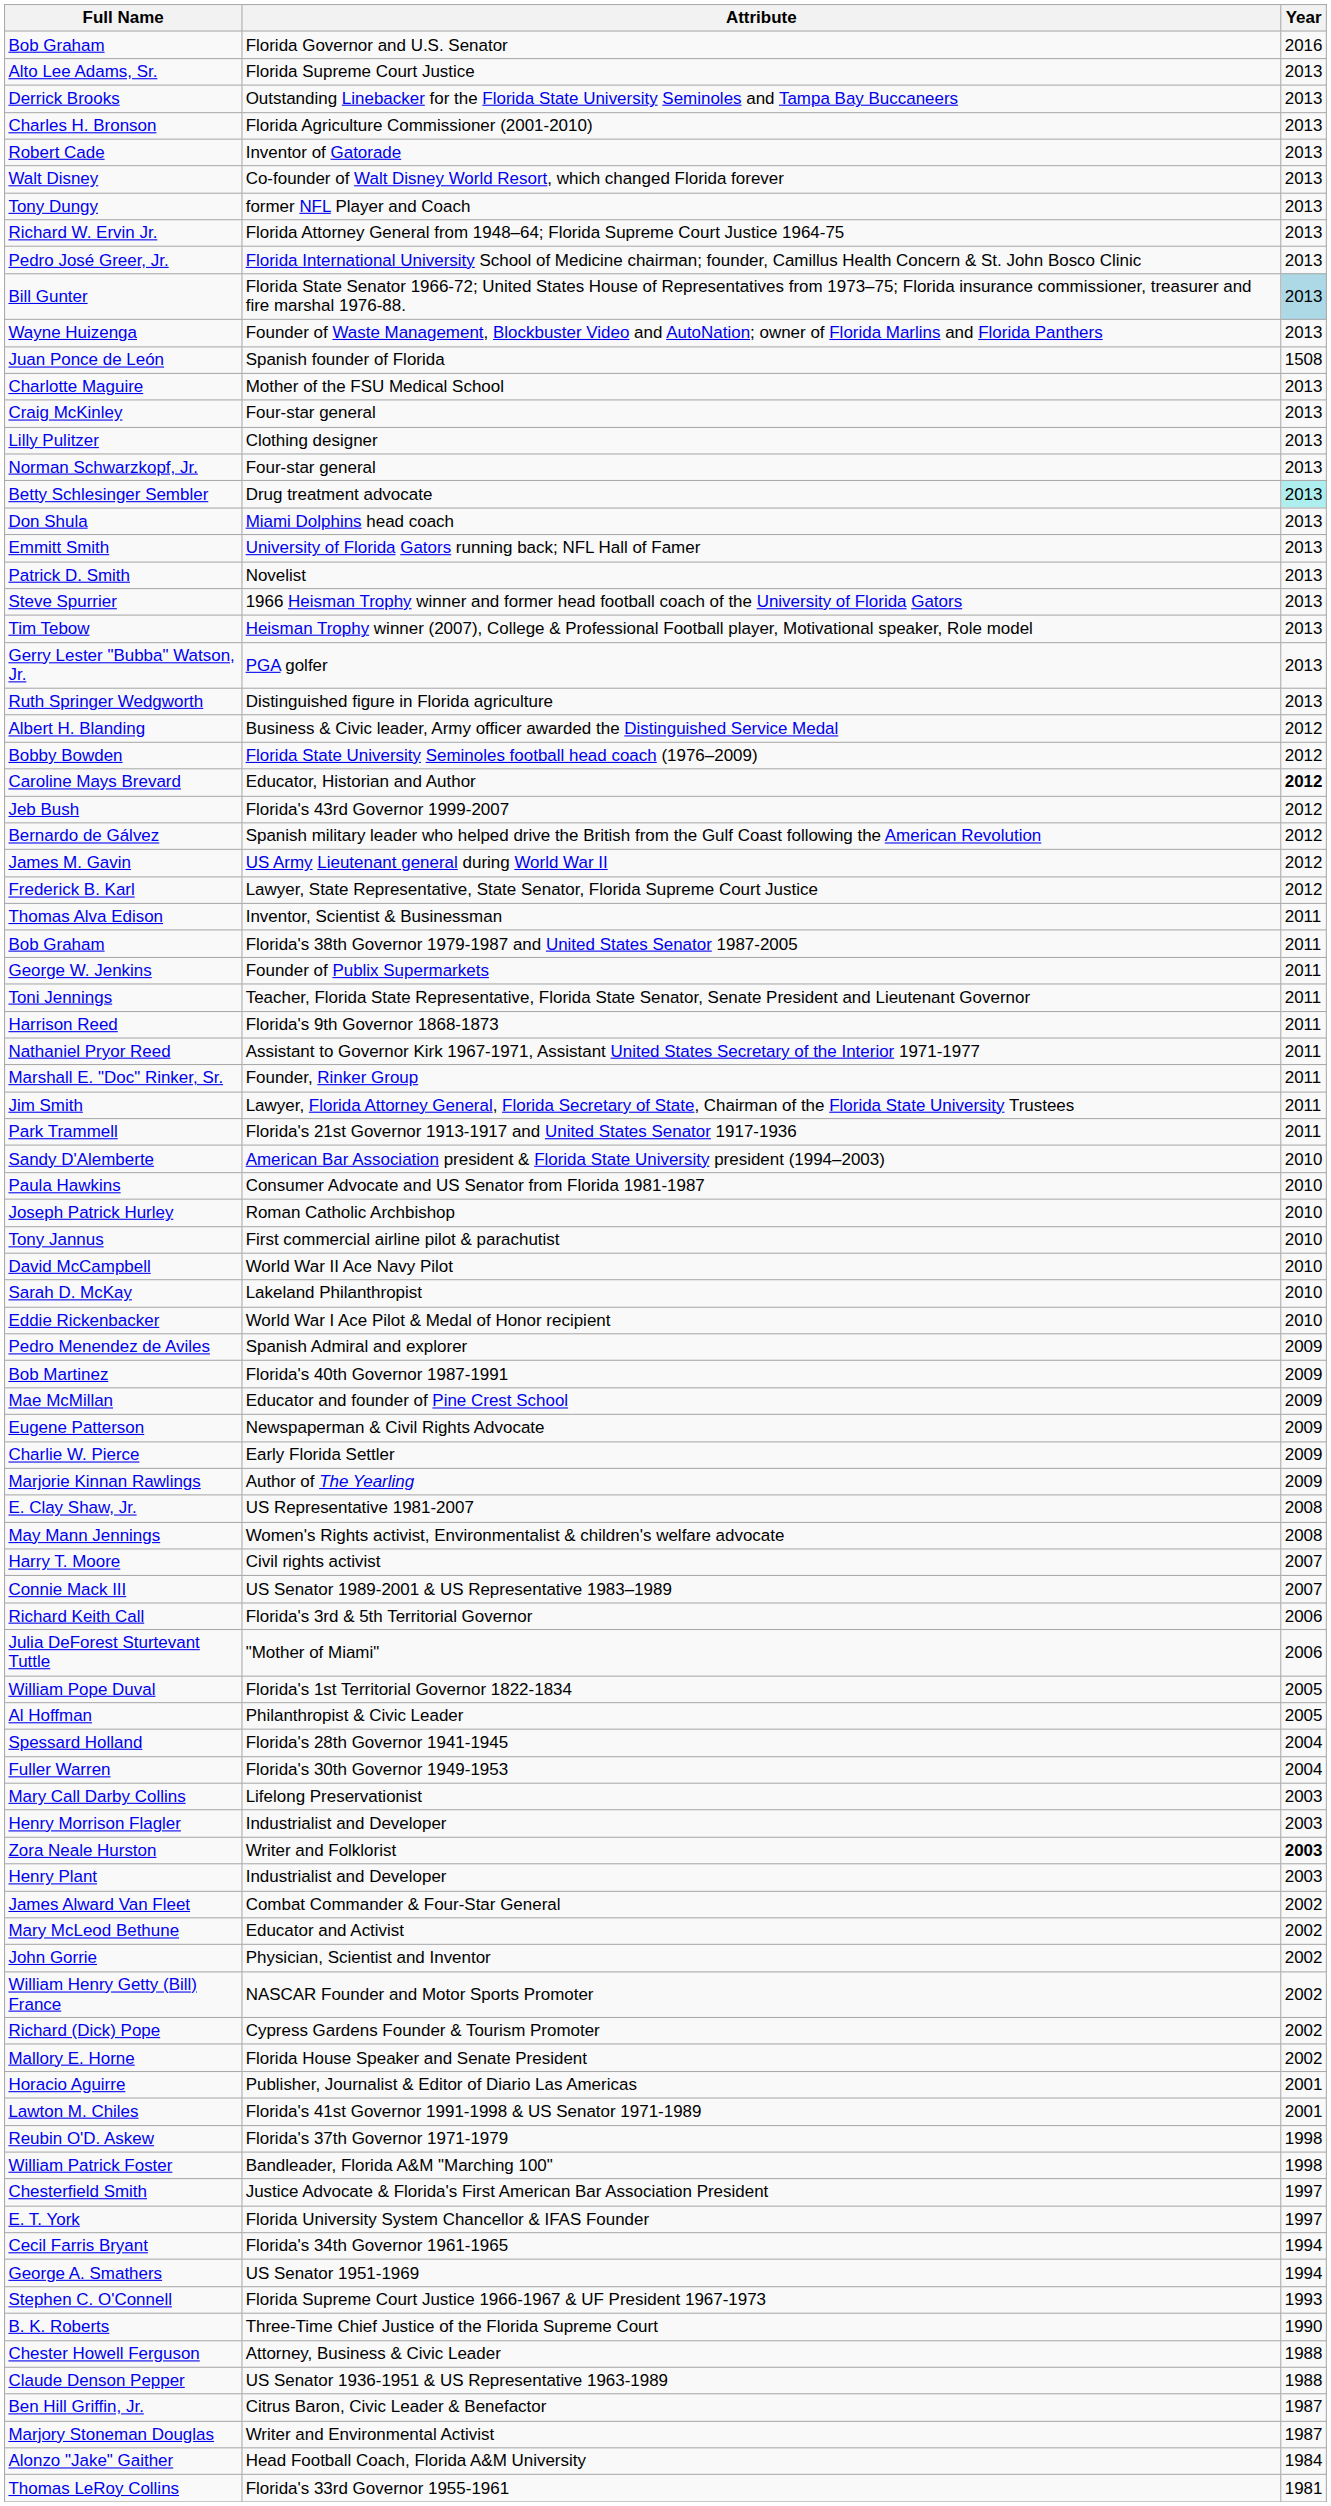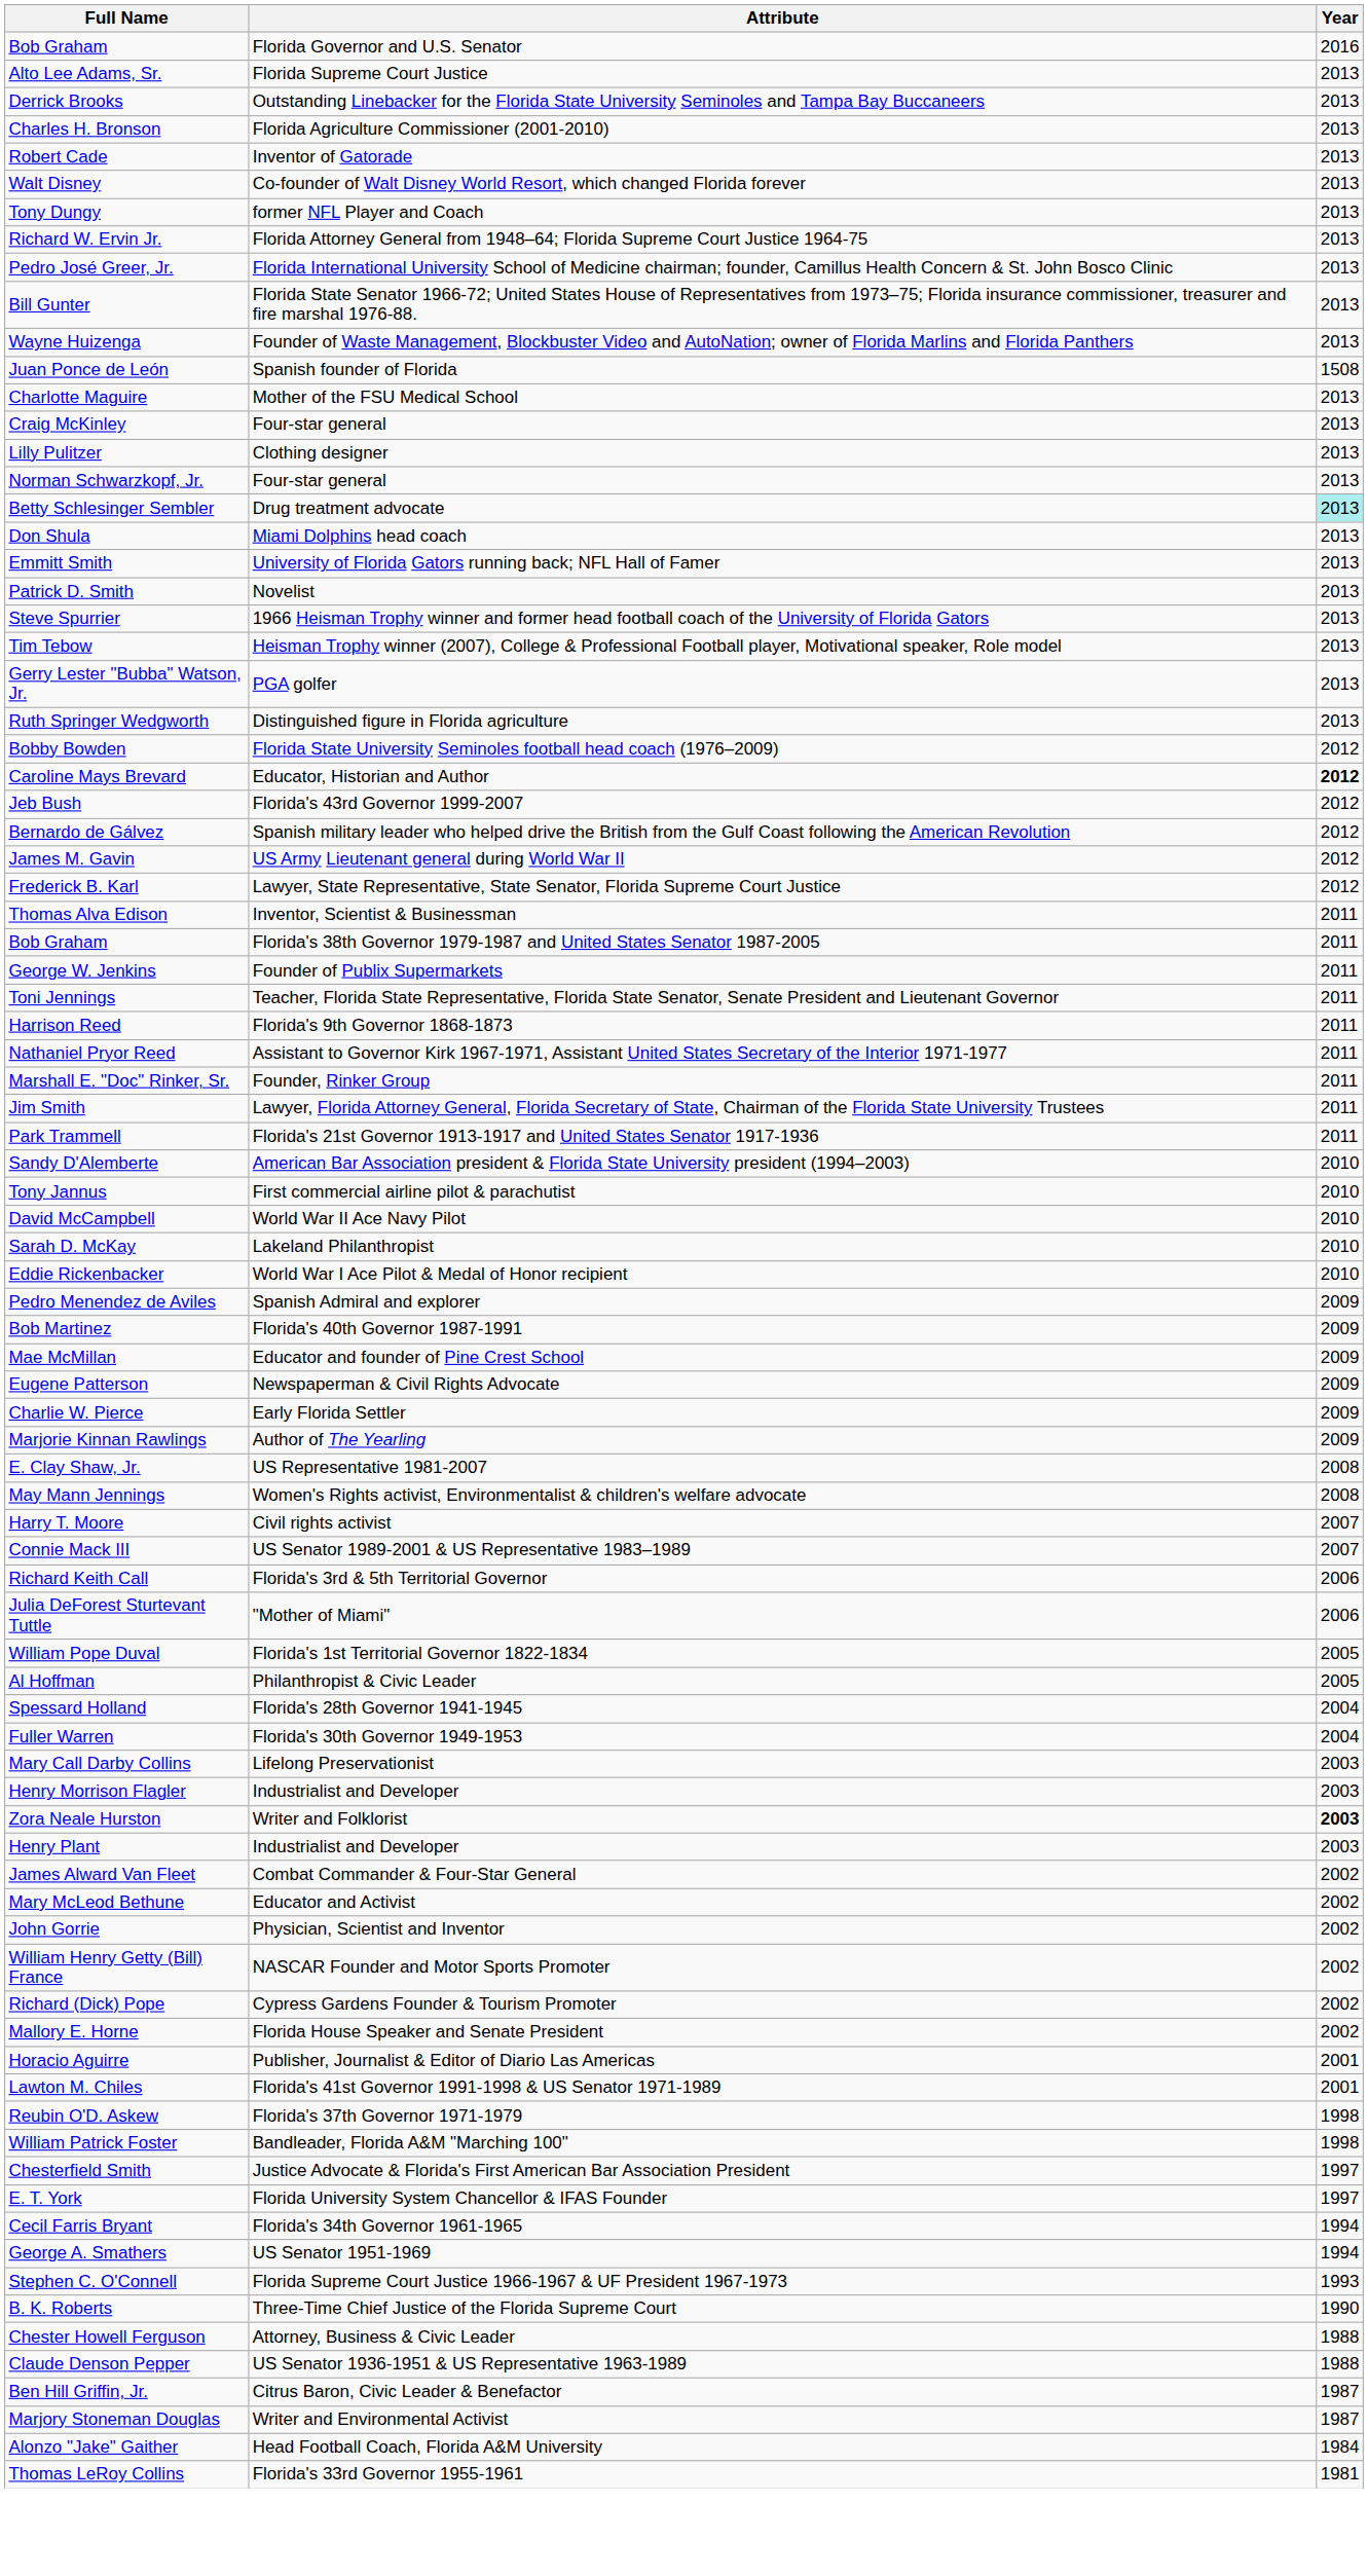Bill Gunter | Year: lightblue background -> no background
- row: Albert H. Blanding | Business & Civic leader, Army officer awarded the Distinguished Service Medal | 2012
- row: Paula Hawkins | Consumer Advocate and US Senator from Florida 1981-1987 | 2010
- row: Joseph Patrick Hurley | Roman Catholic Archbishop | 2010
